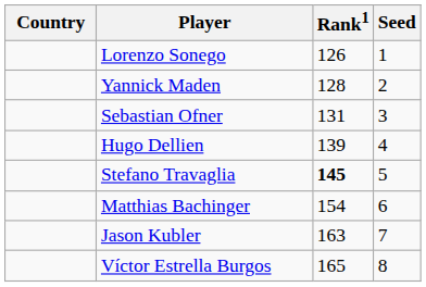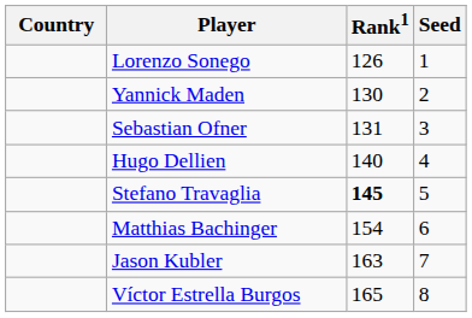Yannick Maden | Rank1: 128 -> 130
Hugo Dellien | Rank1: 139 -> 140
